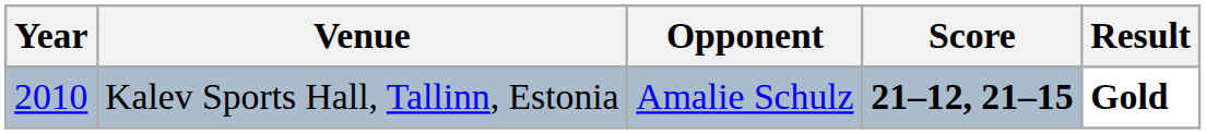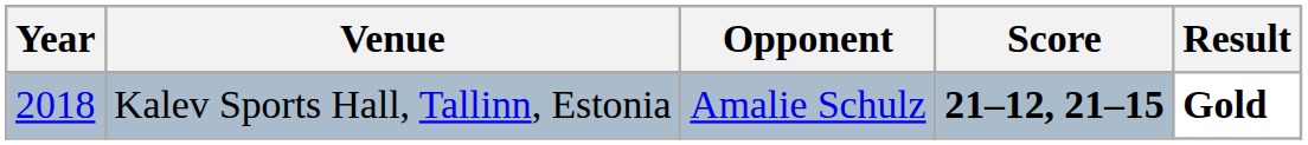Kalev Sports Hall, Tallinn, Estonia | Year: 2010 -> 2018
